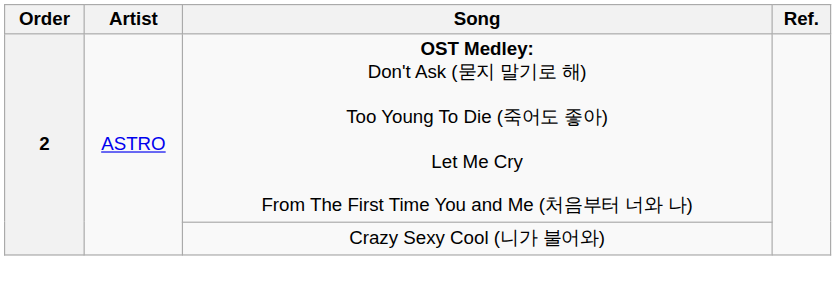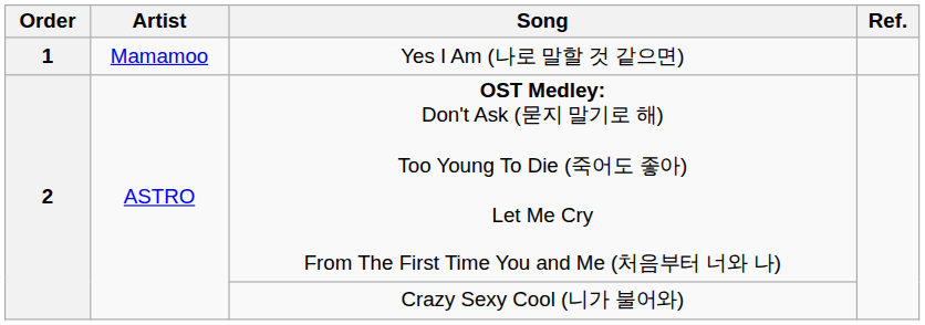+ row: 1 | Mamamoo | Yes I Am (나로 말할 것 같으면)
